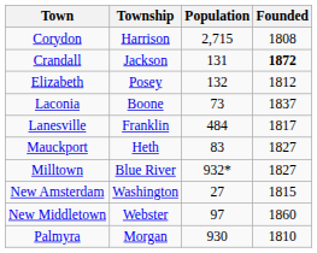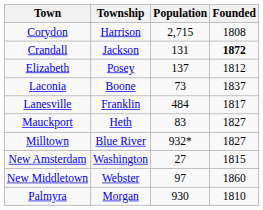Elizabeth | Population: 132 -> 137
